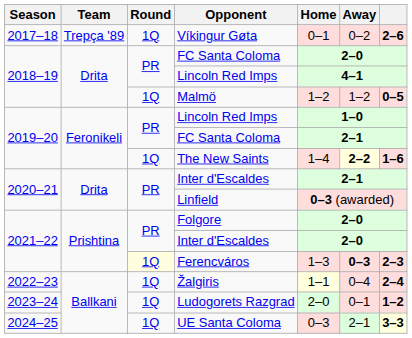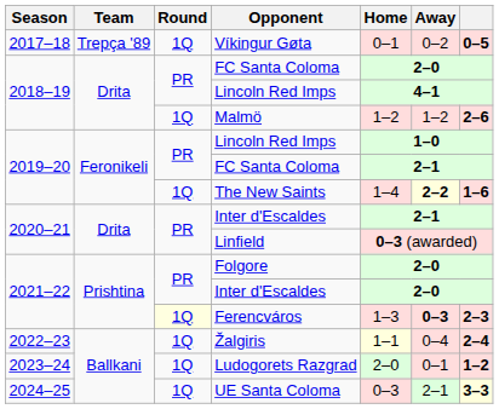Víkingur Gøta | column 7: 2–6 -> 0–5
Malmö | column 7: 0–5 -> 2–6
